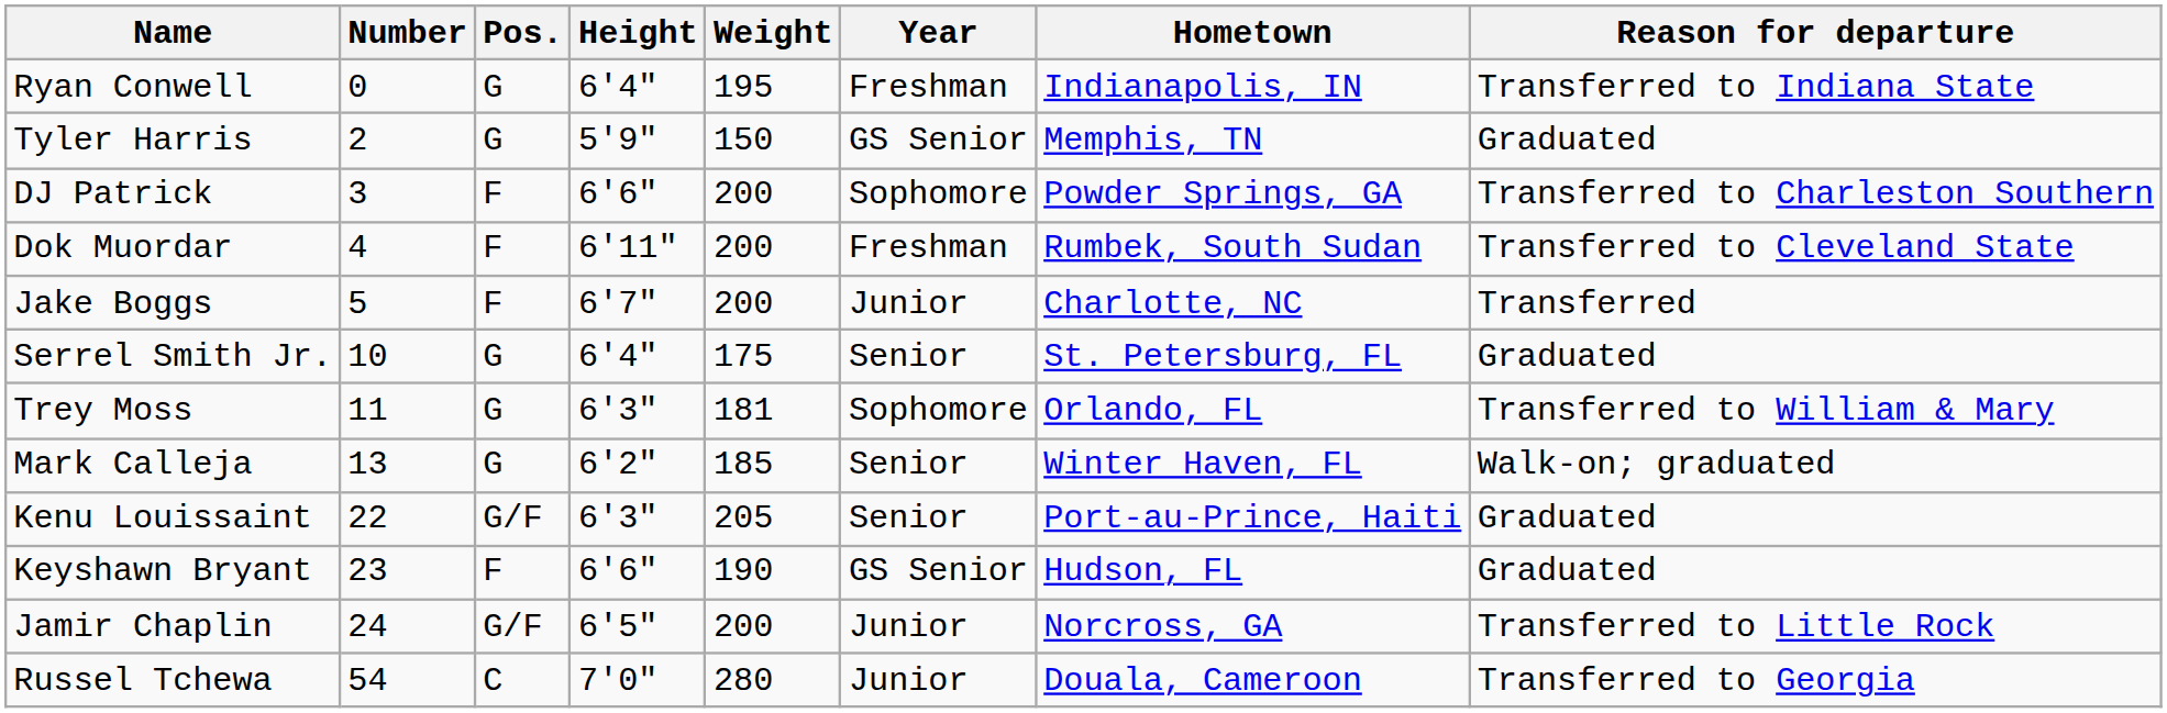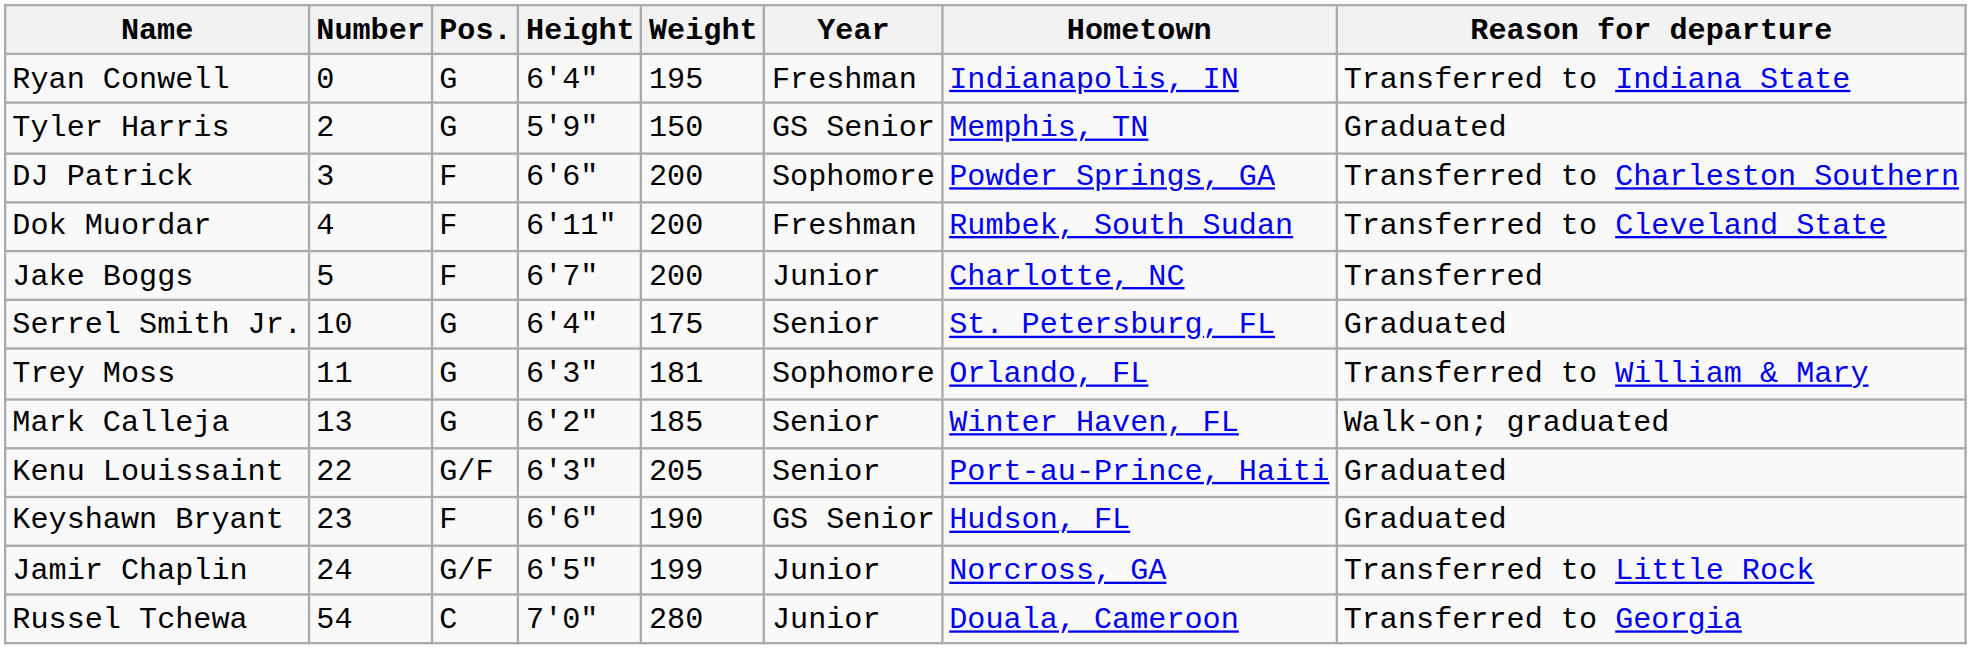Jamir Chaplin | Weight: 200 -> 199
